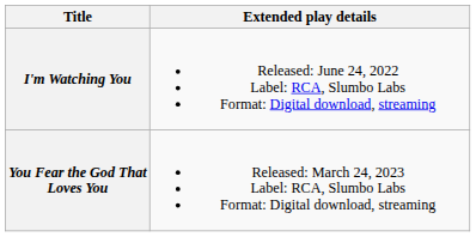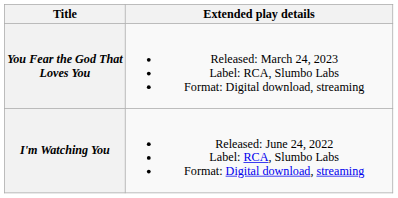rows swapped: I'm Watching You <-> You Fear the God That Loves You
